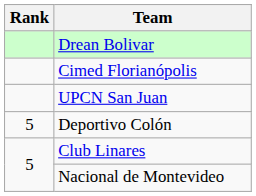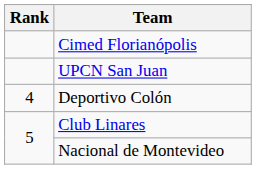- row: Drean Bolivar
Deportivo Colón | Rank: 5 -> 4
